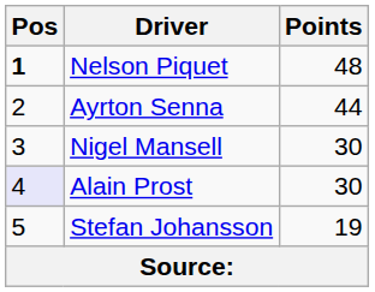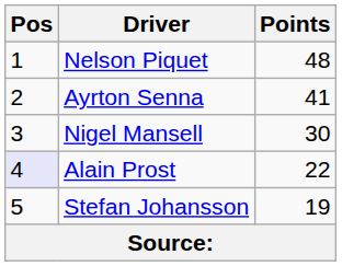Nelson Piquet | Pos: bold -> normal
Ayrton Senna | Points: 44 -> 41
Alain Prost | Points: 30 -> 22
